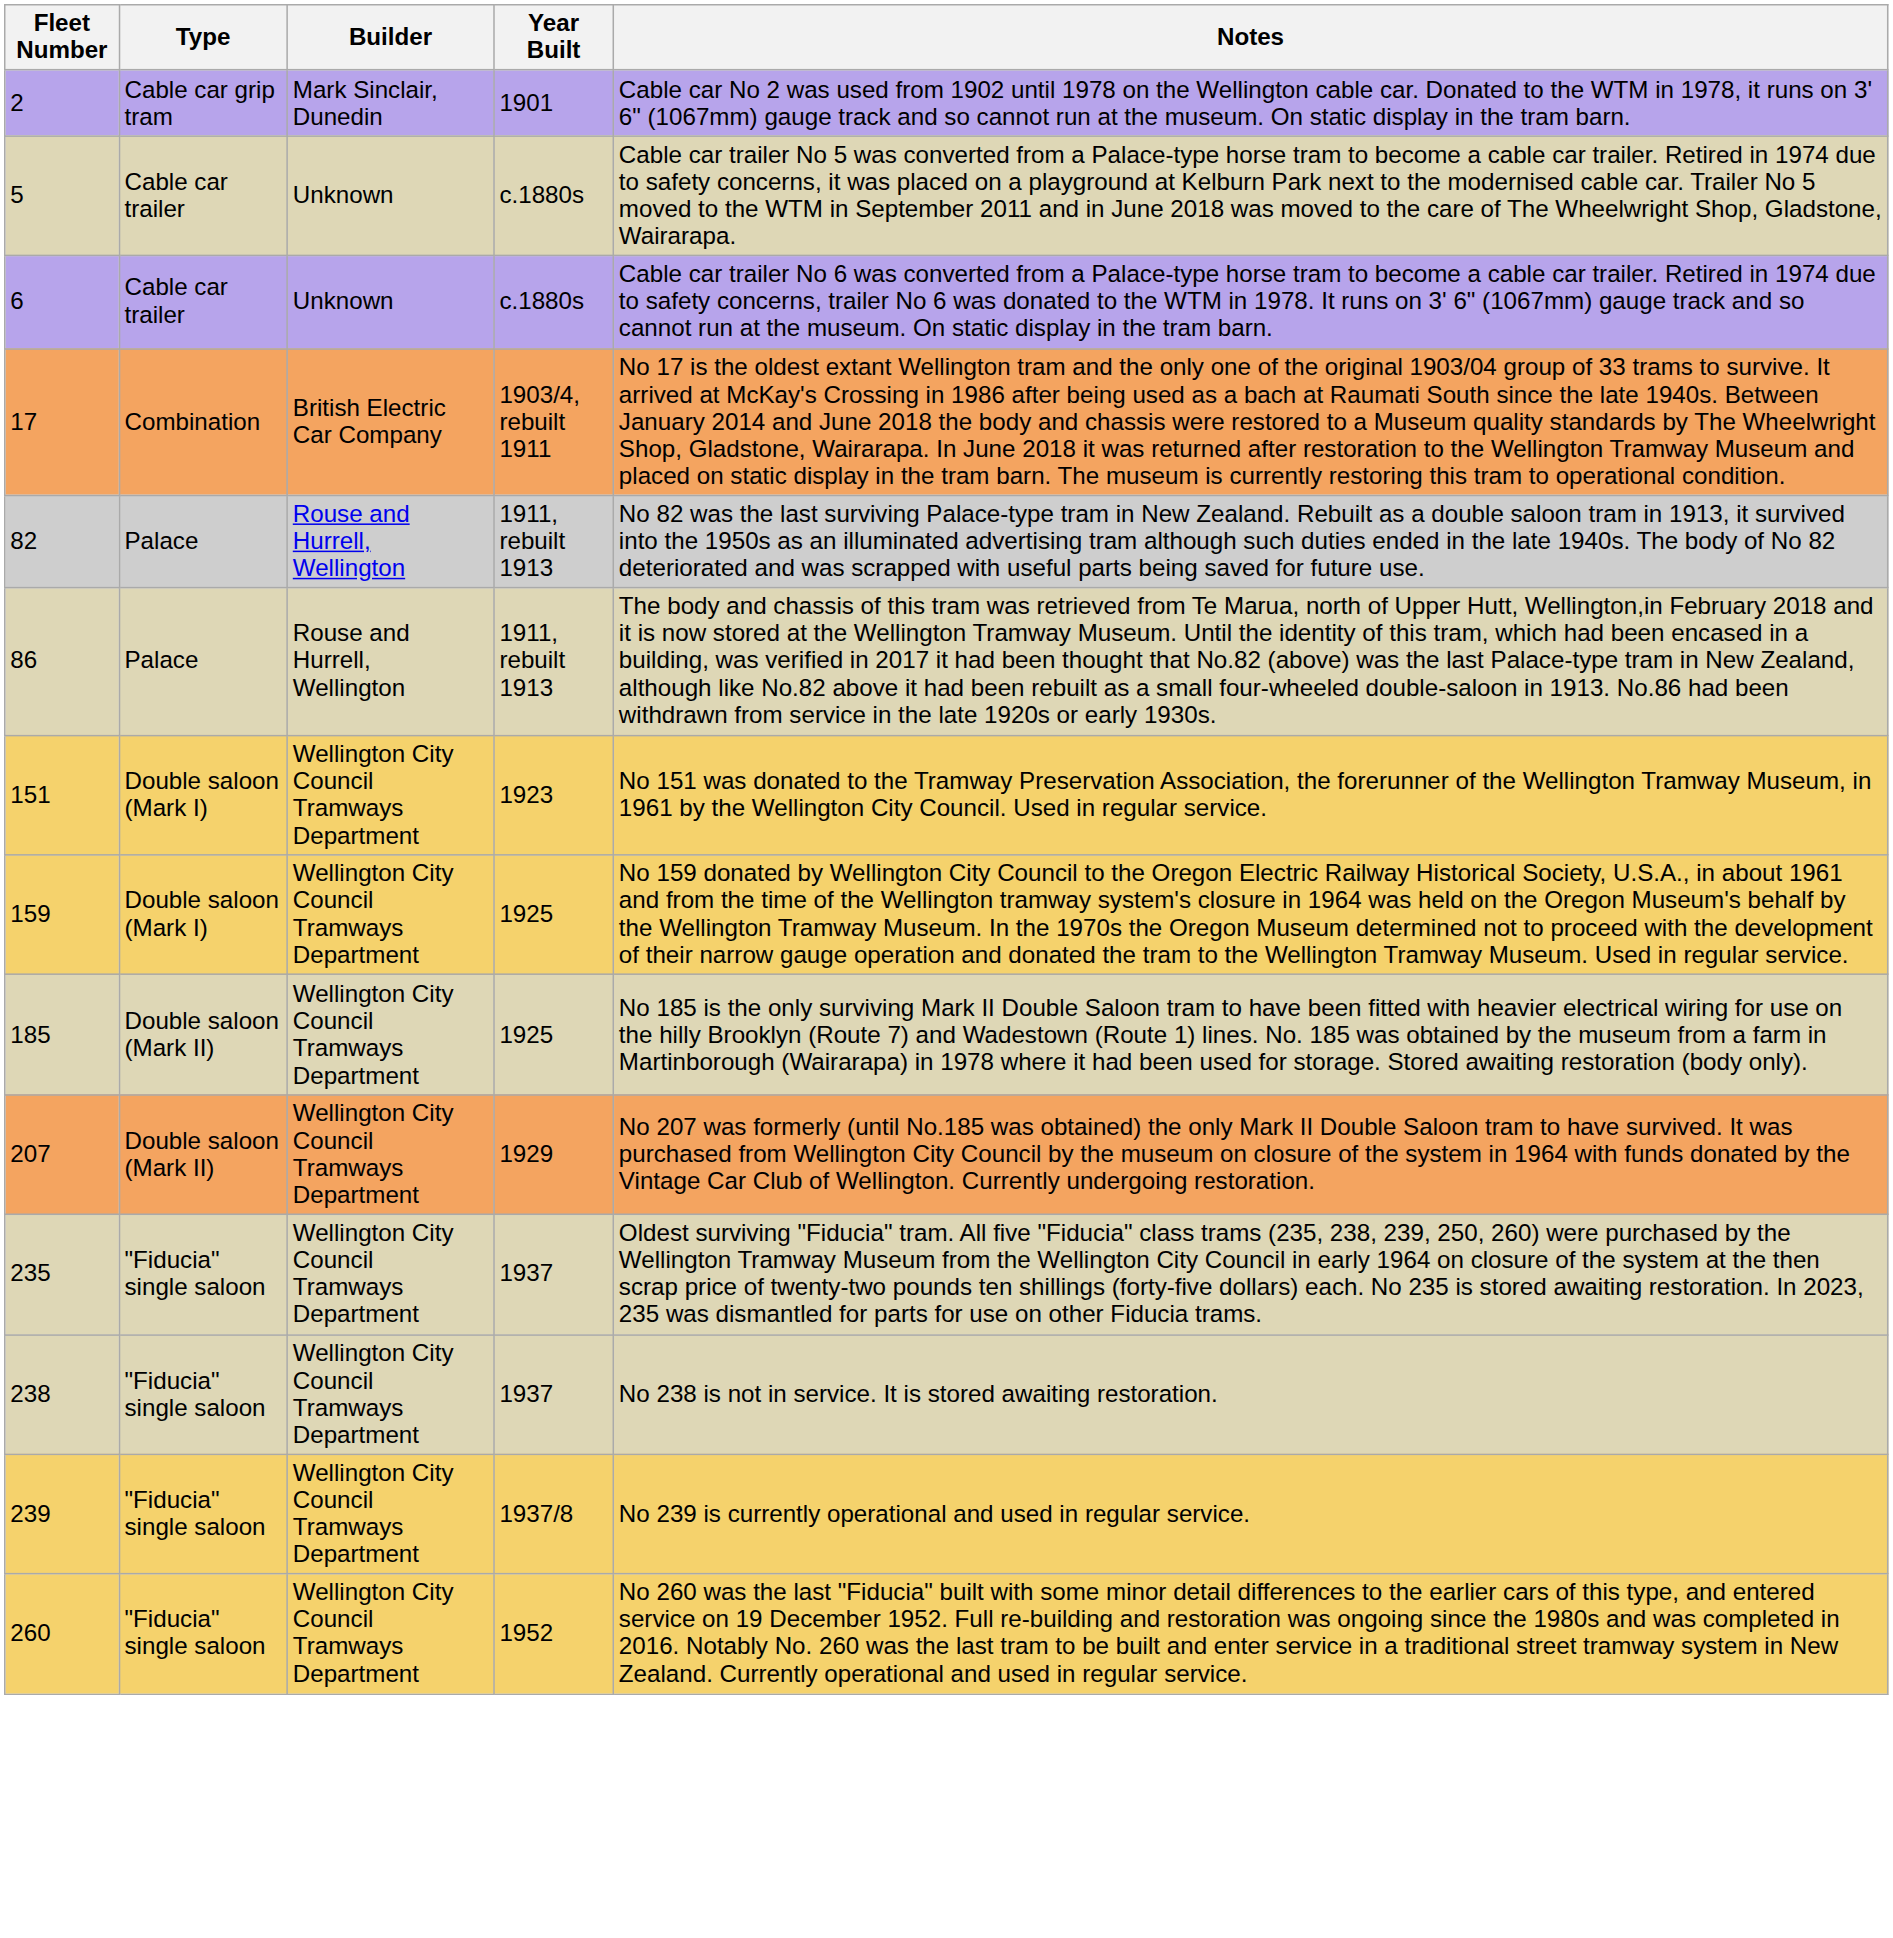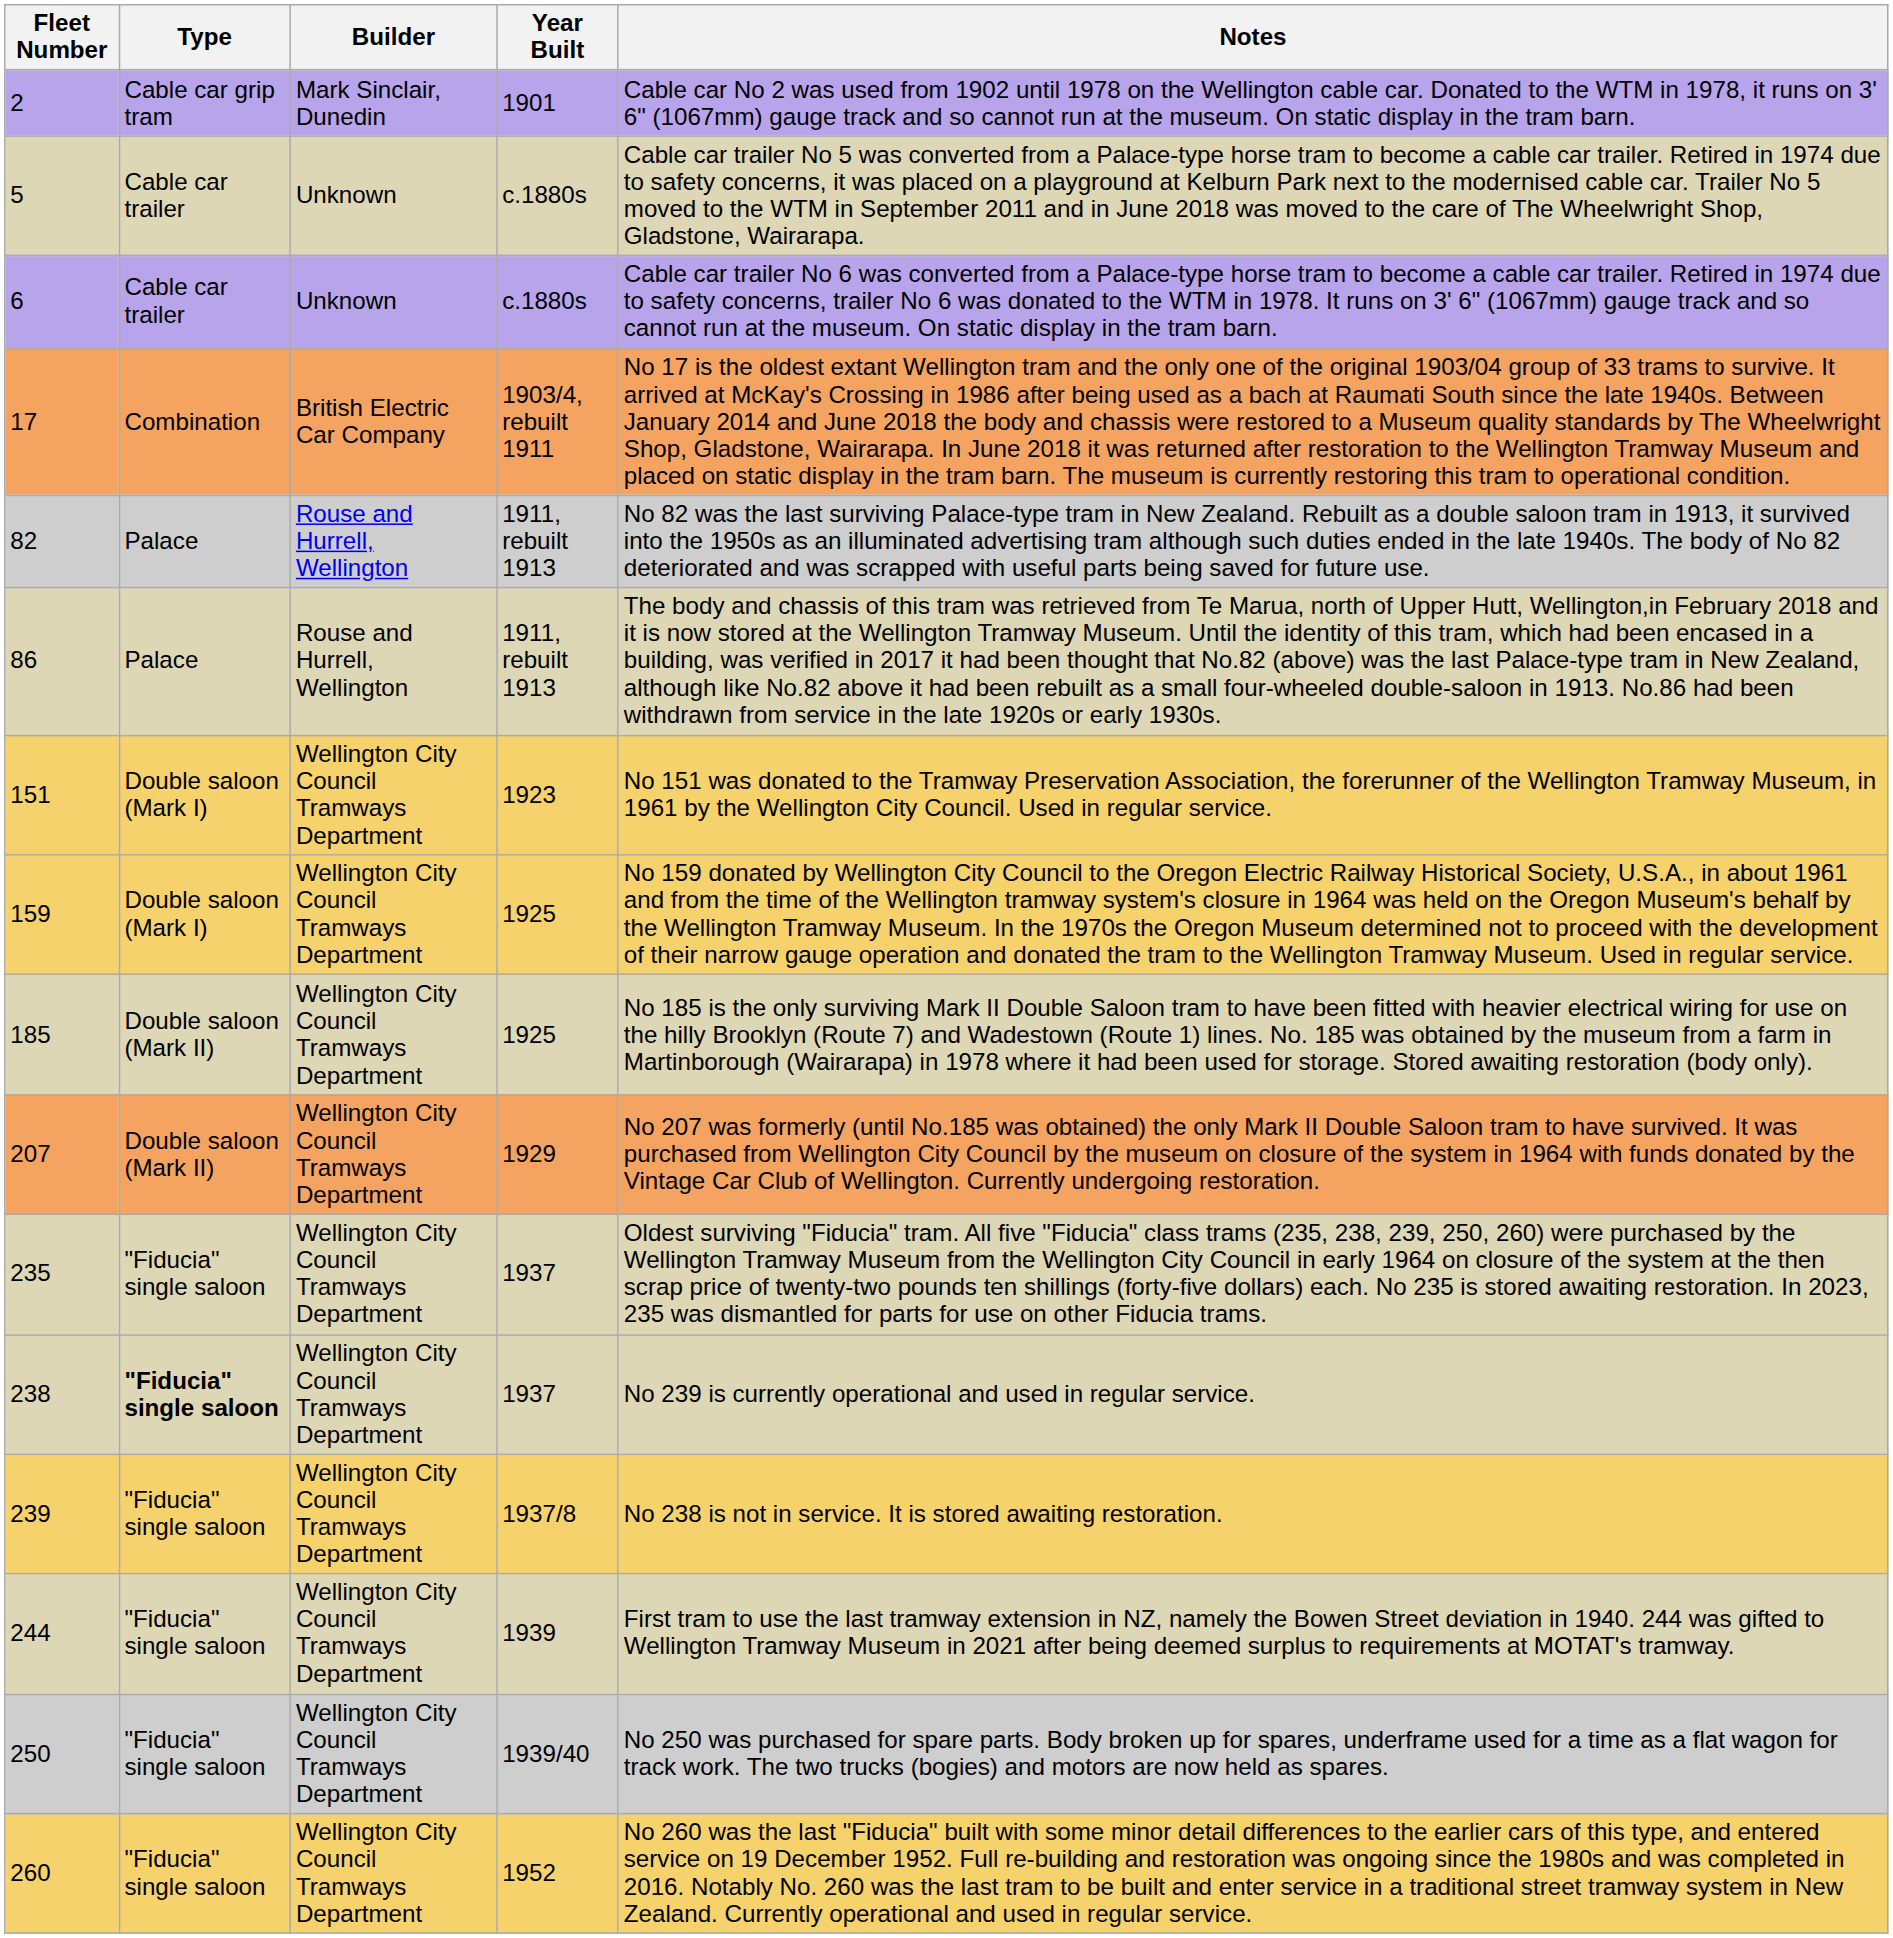238 | Type: normal -> bold
238 | Notes: No 238 is not in service. It is stored awaiting restoration. -> No 239 is currently operational and used in regular service.
239 | Notes: No 239 is currently operational and used in regular service. -> No 238 is not in service. It is stored awaiting restoration.
+ row: 244 | "Fiducia" single saloon | Wellington City Council Tramways Department | 1939 | First tram to use the last tramway extension in NZ, namely the Bowen Street deviation in 1940. 244 was gifted to Wellington Tramway Museum in 2021 after being deemed surplus to requirements at MOTAT's tramway.
+ row: 250 | "Fiducia" single saloon | Wellington City Council Tramways Department | 1939/40 | No 250 was purchased for spare parts. Body broken up for spares, underframe used for a time as a flat wagon for track work. The two trucks (bogies) and motors are now held as spares.
